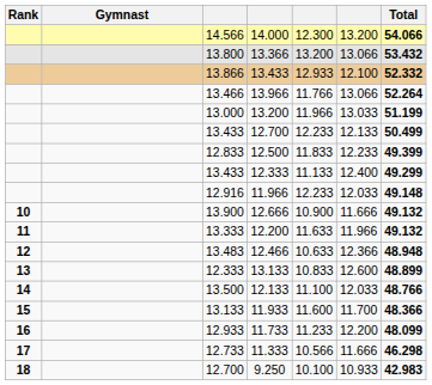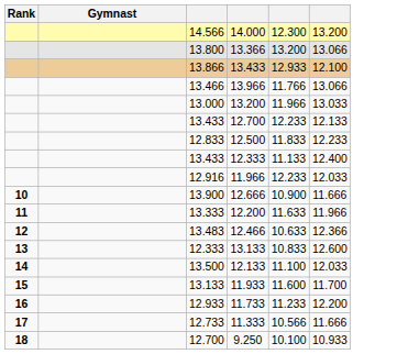- column: Total | 54.066 | 53.432 | 52.332 | 52.264 | 51.199 | 50.499 | 49.399 | 49.299 | 49.148 | 49.132 | 49.132 | 48.948 | 48.899 | 48.766 | 48.366 | 48.099 | 46.298 | 42.983
